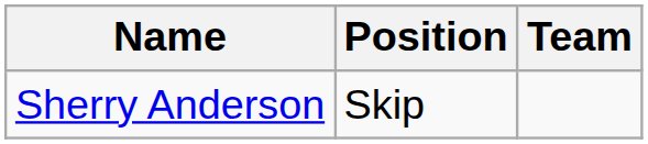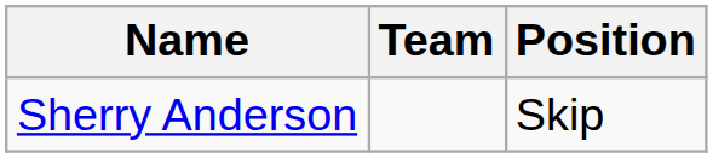columns swapped: Position <-> Team
